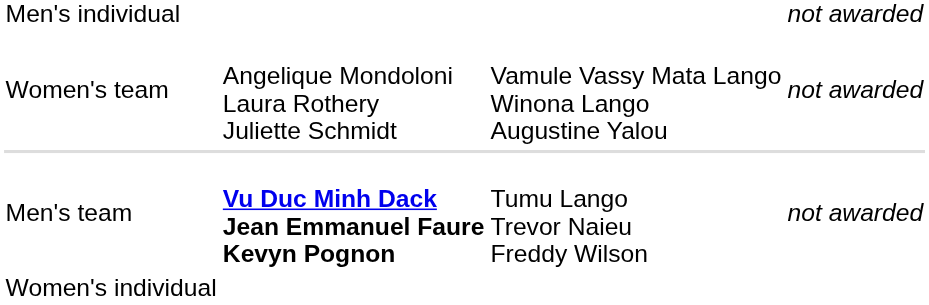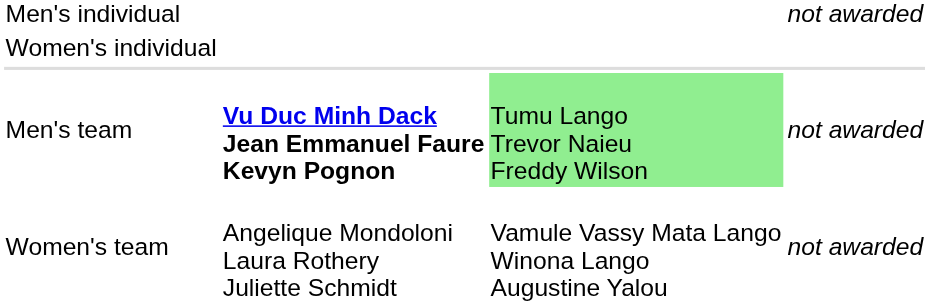rows swapped: Women's individual <-> Women's team
Men's team | column 3: no background -> lightgreen background
